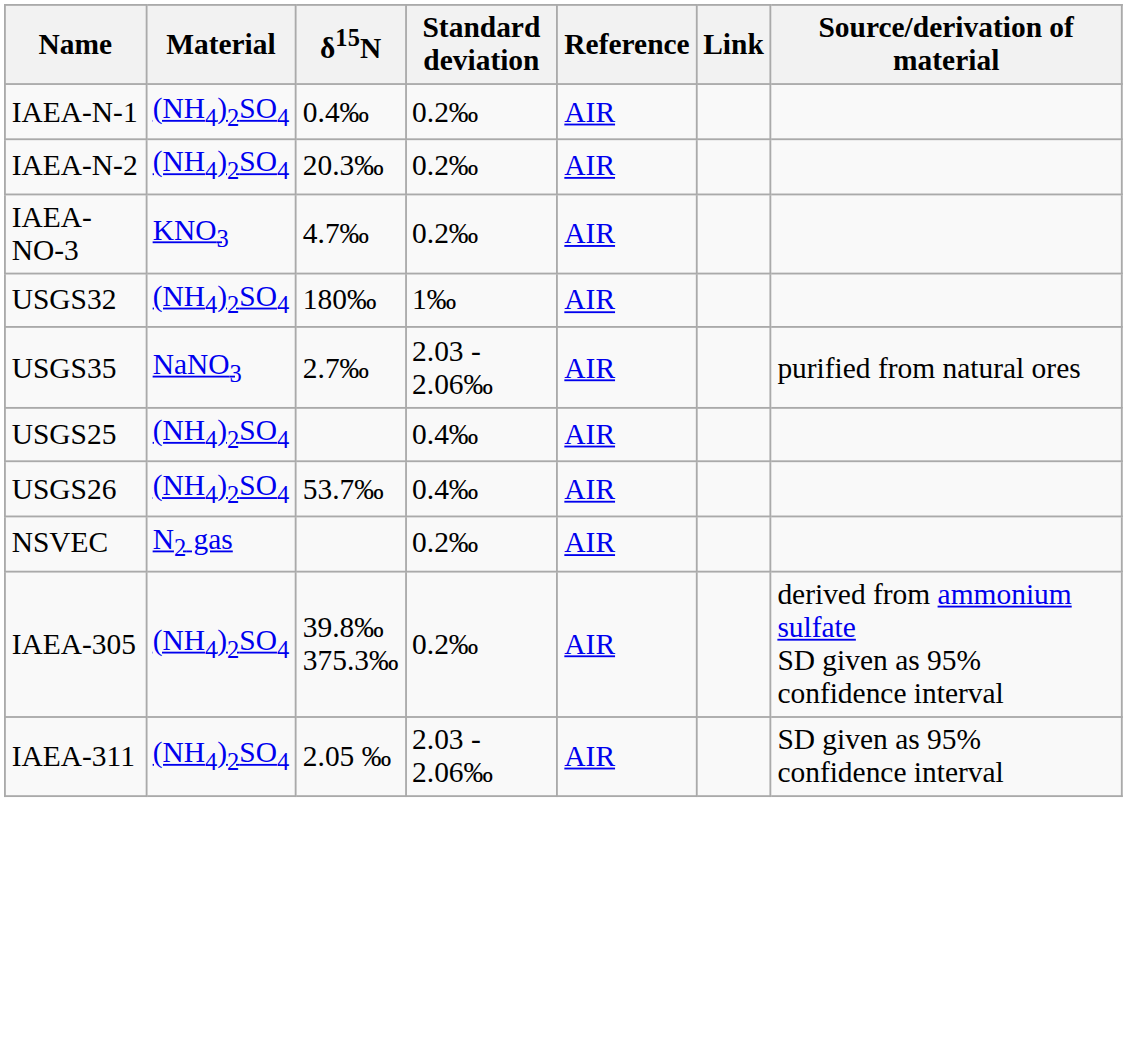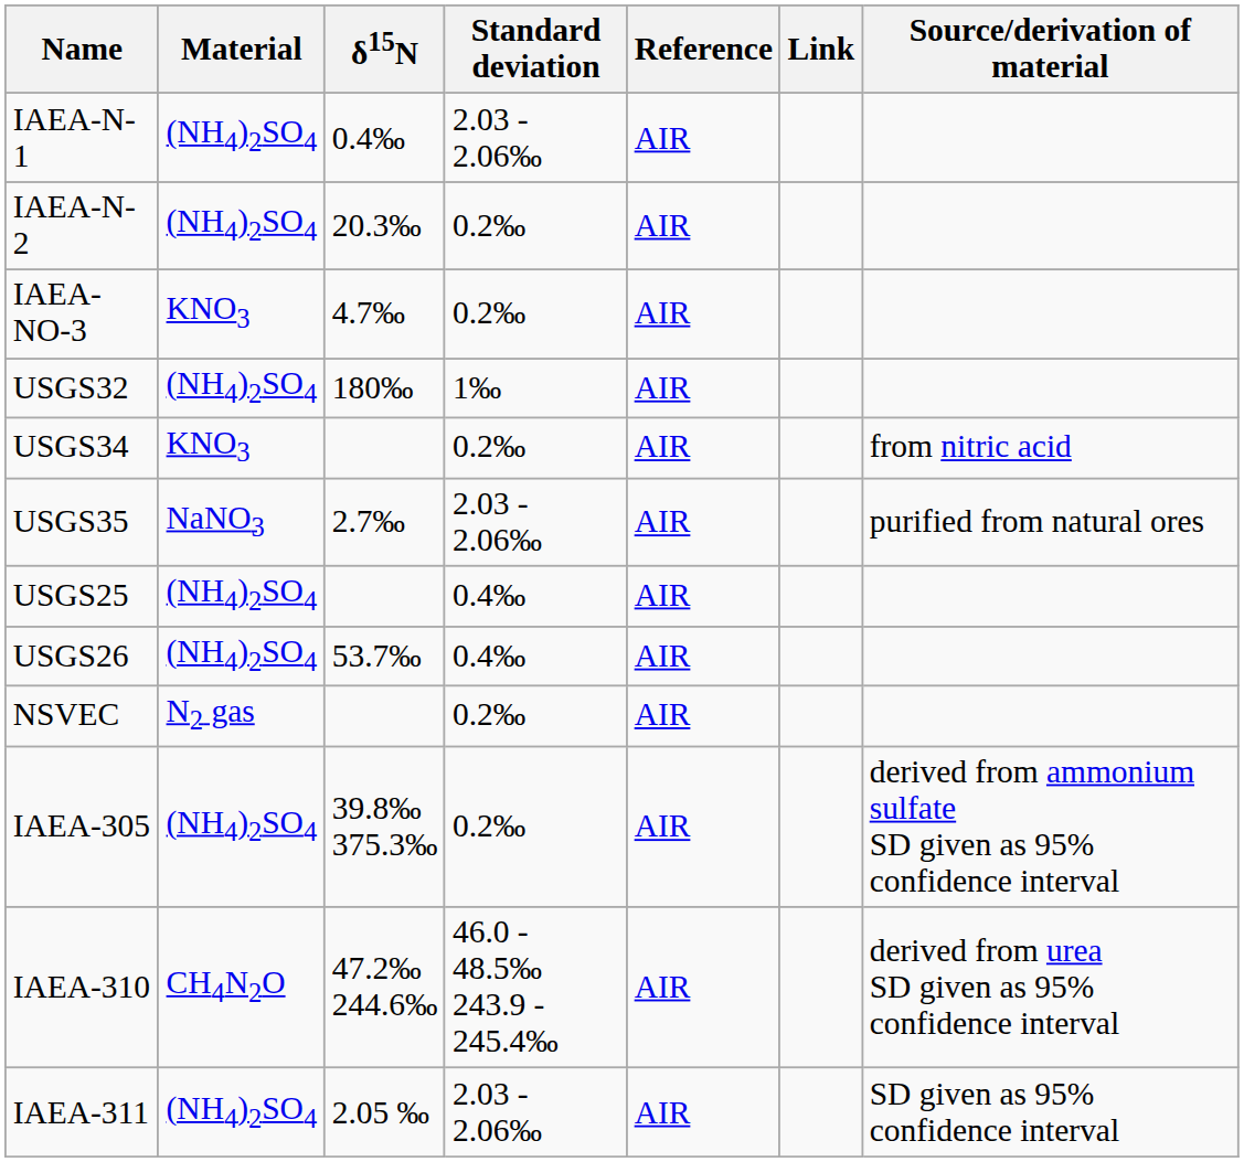IAEA-N-1 | Standard deviation: 0.2‰ -> 2.03 - 2.06‰
+ row: USGS34 | KNO3 | 0.2‰ | AIR | from nitric acid
+ row: IAEA-310 | CH4N2O | 47.2‰ 244.6‰ | 46.0 - 48.5‰ 243.9 - 245.4‰ | AIR | derived from urea SD given as 95% confidence interval
